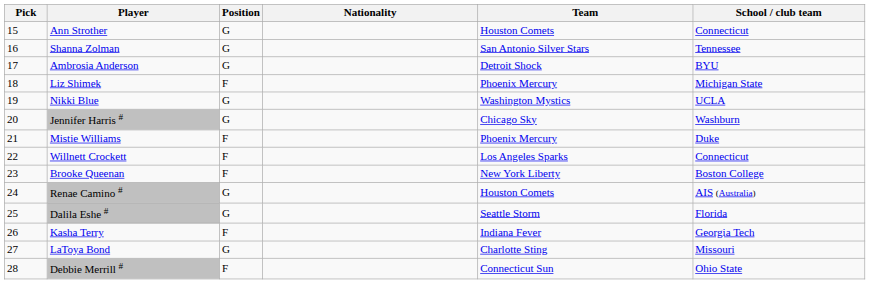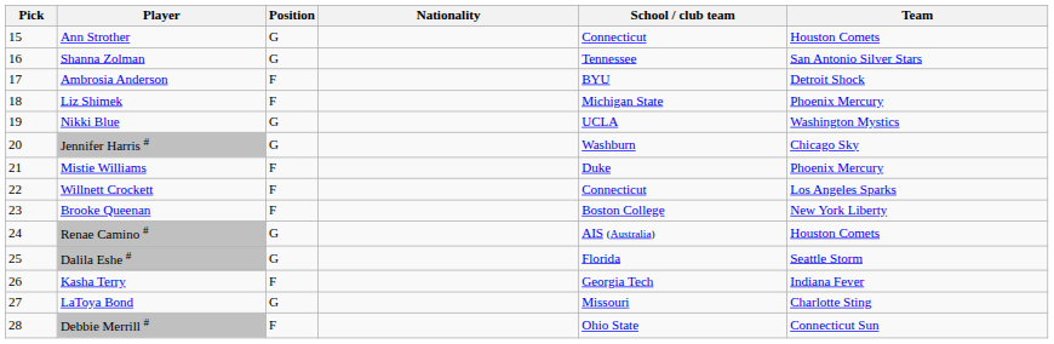columns swapped: Team <-> School / club team
Ambrosia Anderson | Position: G -> F
